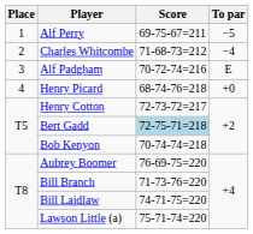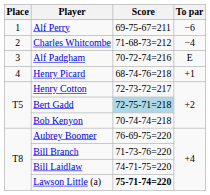Alf Perry | To par: −5 -> −6
Henry Picard | To par: +0 -> +1
Lawson Little (a) | Score: normal -> bold
